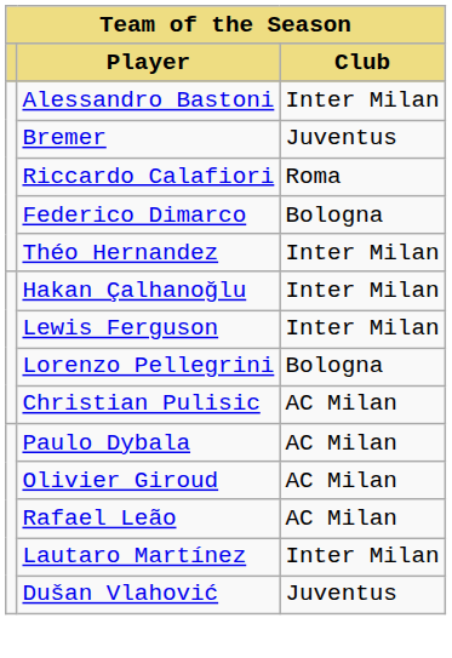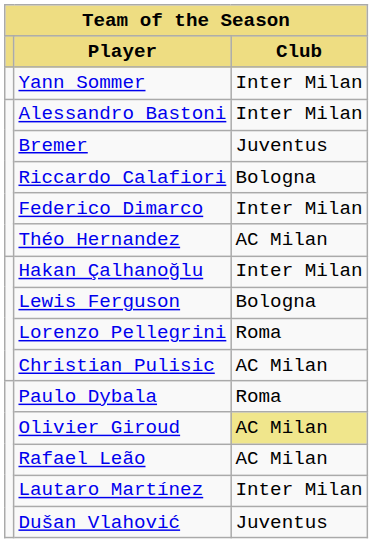+ row: Yann Sommer | Inter Milan
Riccardo Calafiori | Club: Roma -> Bologna
Federico Dimarco | Club: Bologna -> Inter Milan
Théo Hernandez | Club: Inter Milan -> AC Milan
Lewis Ferguson | Club: Inter Milan -> Bologna
Lorenzo Pellegrini | Club: Bologna -> Roma
Paulo Dybala | Club: AC Milan -> Roma
Olivier Giroud | Club: no background -> khaki background
